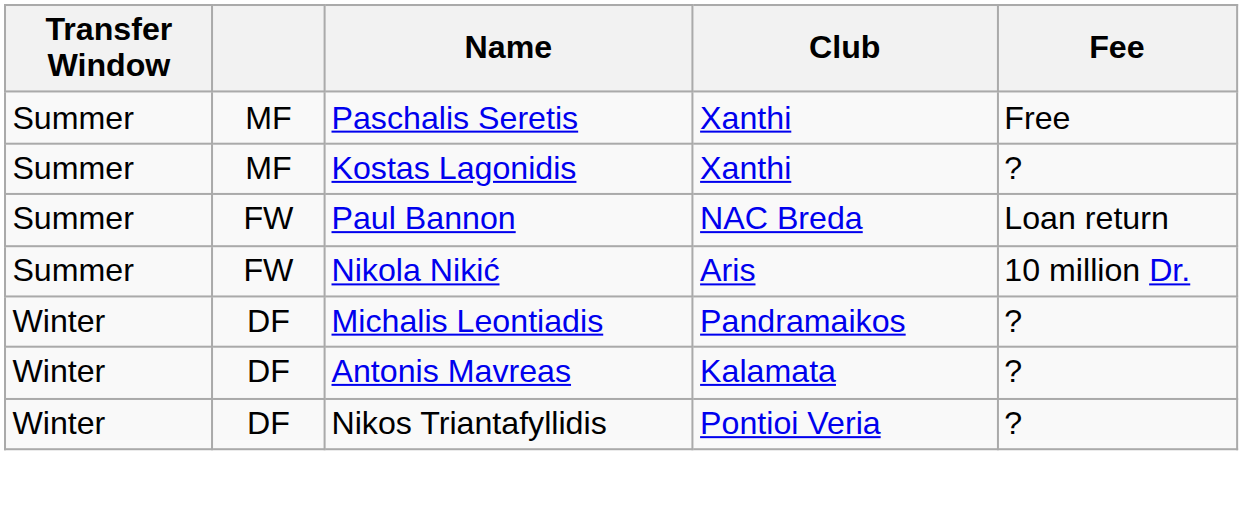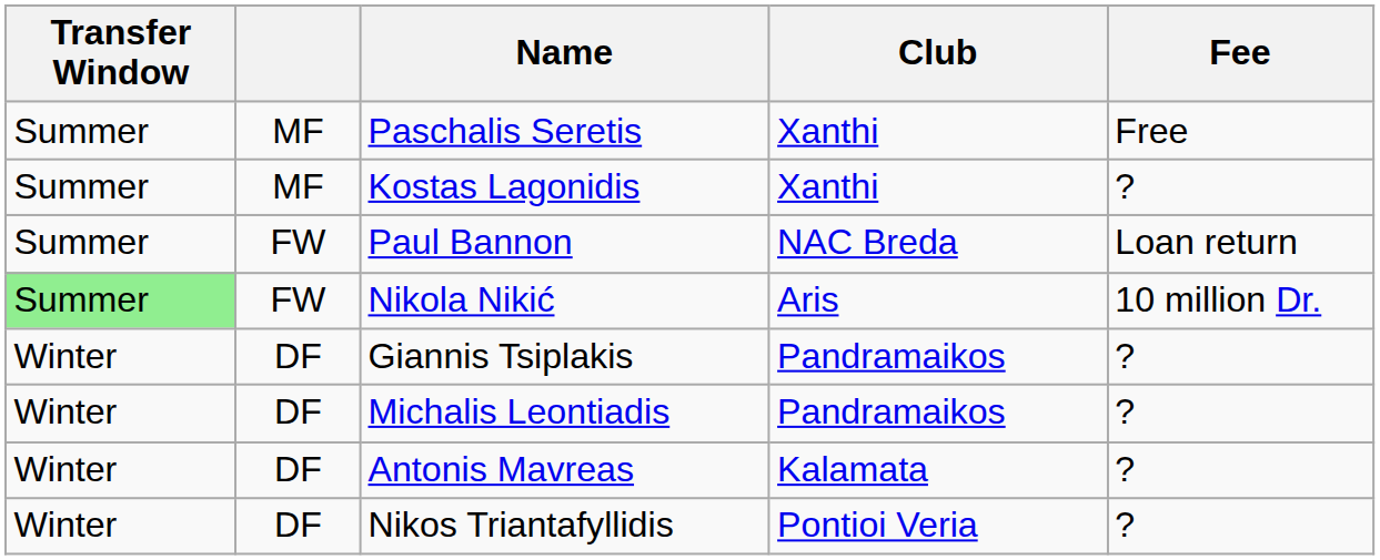Nikola Nikić | Transfer Window: no background -> lightgreen background
+ row: Winter | DF | Giannis Tsiplakis | Pandramaikos | ?
